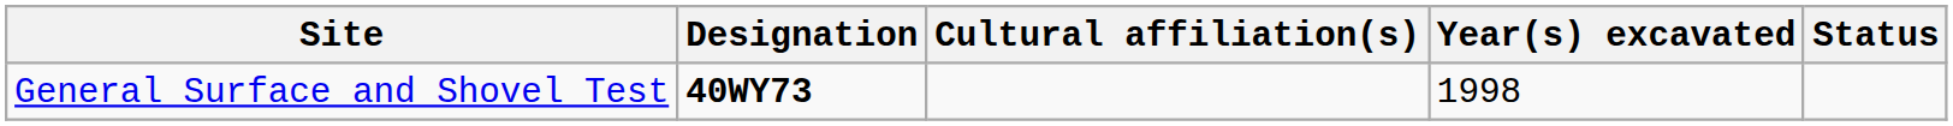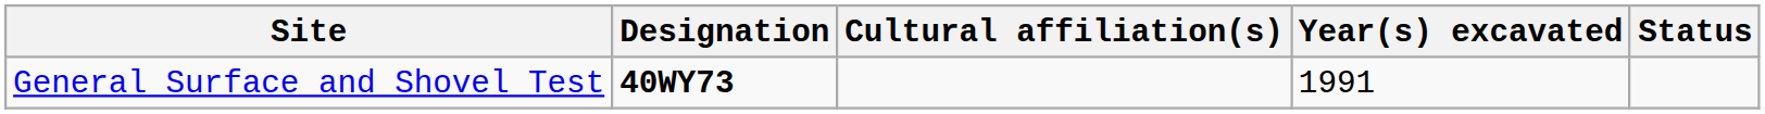General Surface and Shovel Test | Year(s) excavated: 1998 -> 1991
